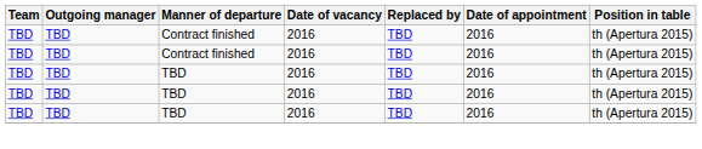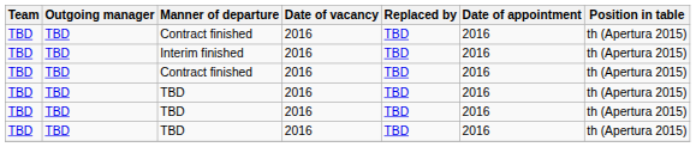+ row: TBD | TBD | Interim finished | 2016 | TBD | 2016 | th (Apertura 2015)
